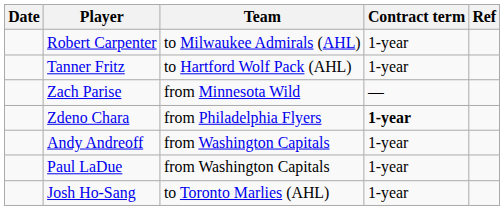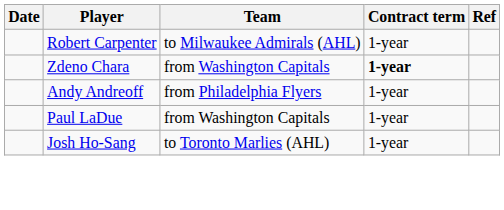- row: Tanner Fritz | to Hartford Wolf Pack (AHL) | 1-year
- row: Zach Parise | from Minnesota Wild | —
Zdeno Chara | Team: from Philadelphia Flyers -> from Washington Capitals
Andy Andreoff | Team: from Washington Capitals -> from Philadelphia Flyers
